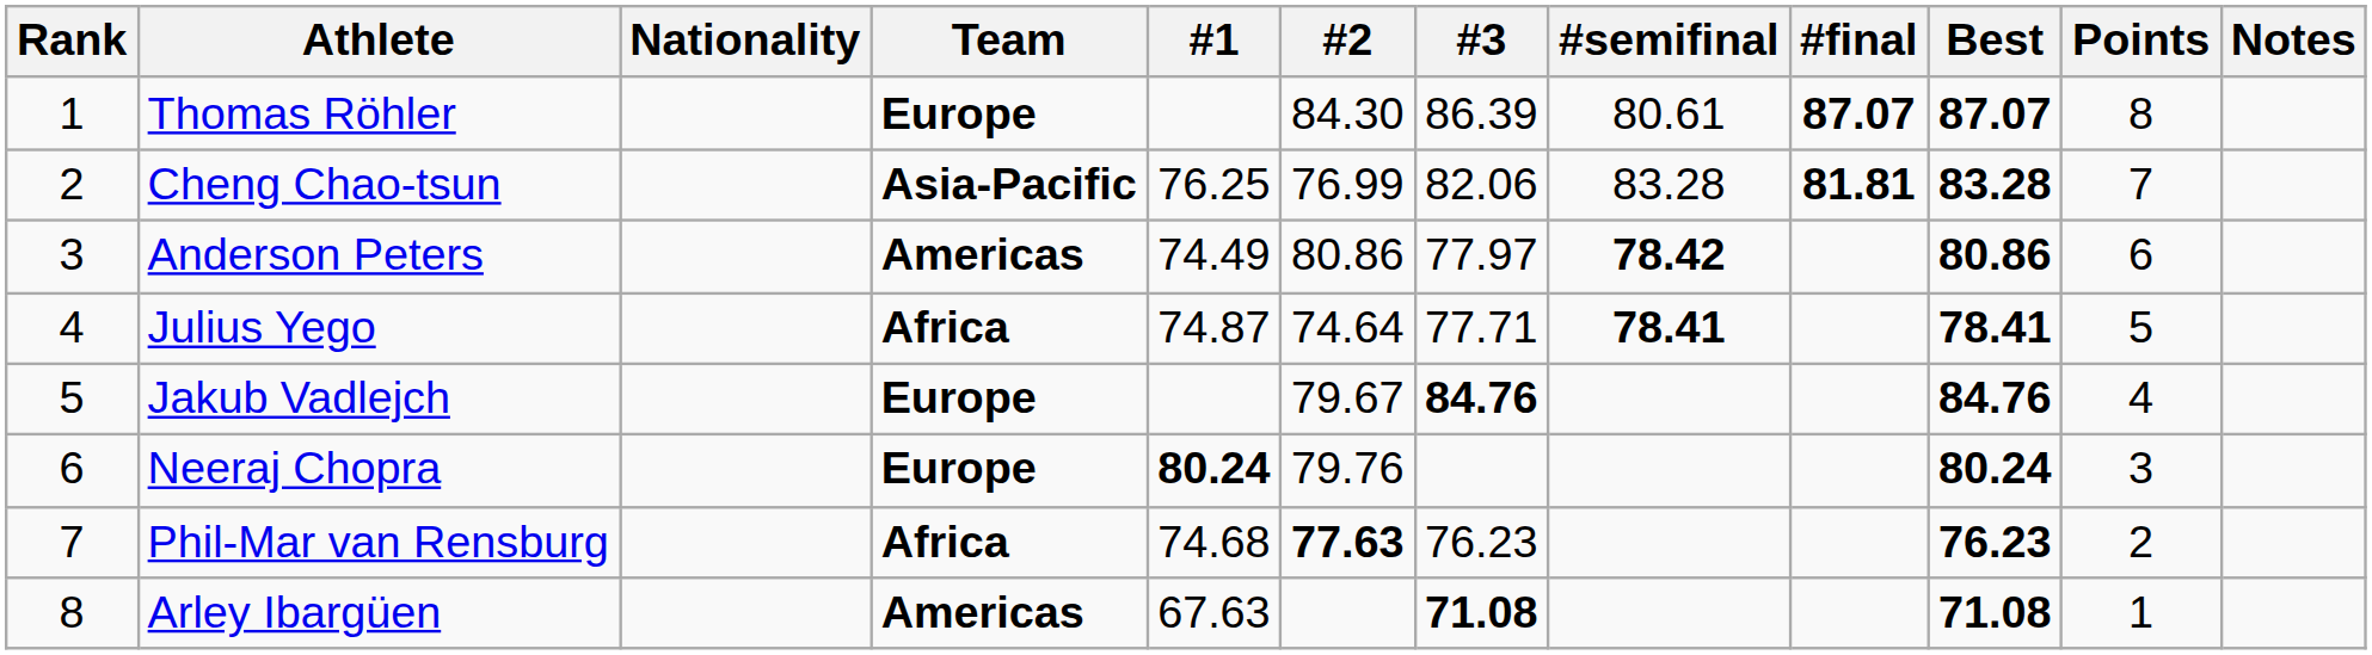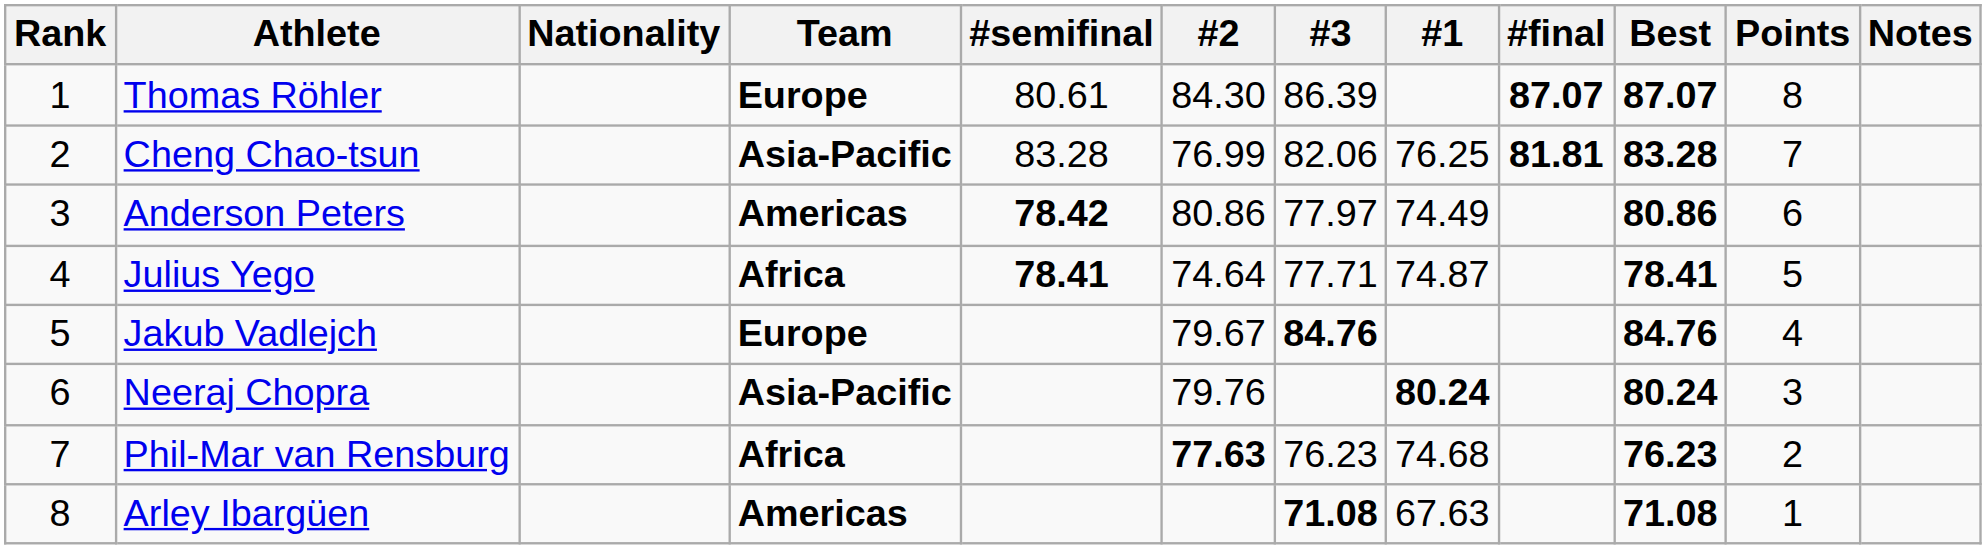columns swapped: #1 <-> #semifinal
Neeraj Chopra | Team: Europe -> Asia-Pacific
